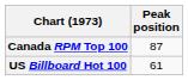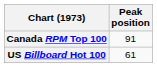Canada RPM Top 100 | Peak position: 87 -> 91
